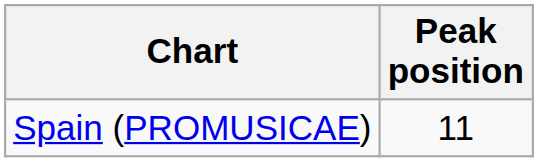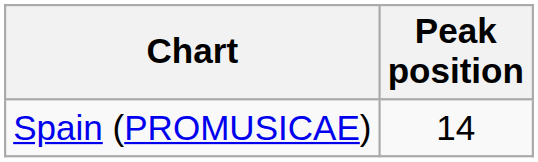Spain (PROMUSICAE) | Peak position: 11 -> 14
